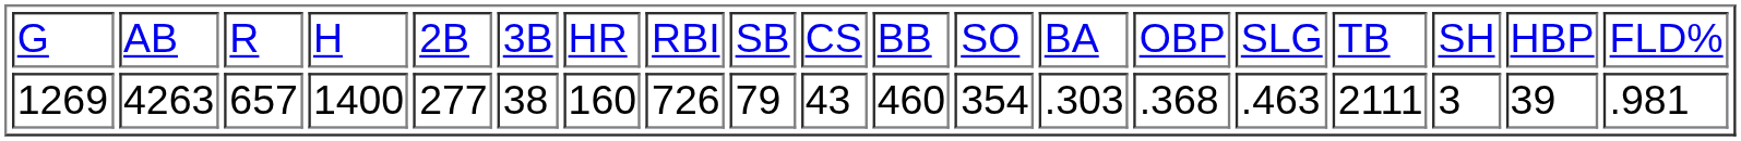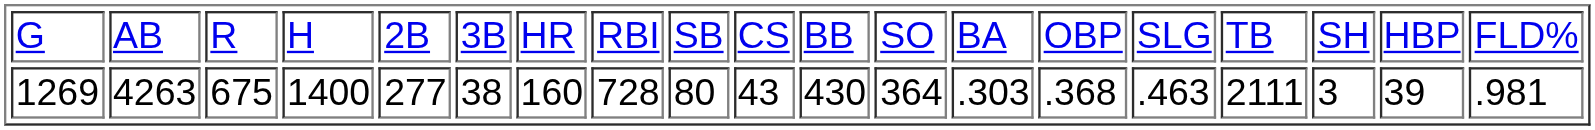1269 | column 3: 657 -> 675
1269 | column 8: 726 -> 728
1269 | column 9: 79 -> 80
1269 | column 11: 460 -> 430
1269 | column 12: 354 -> 364
